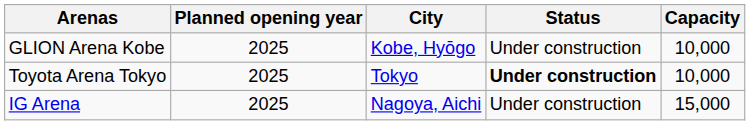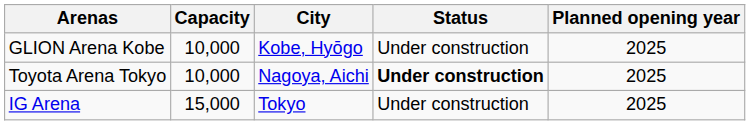columns swapped: Capacity <-> Planned opening year
Toyota Arena Tokyo | City: Tokyo -> Nagoya, Aichi
IG Arena | City: Nagoya, Aichi -> Tokyo
